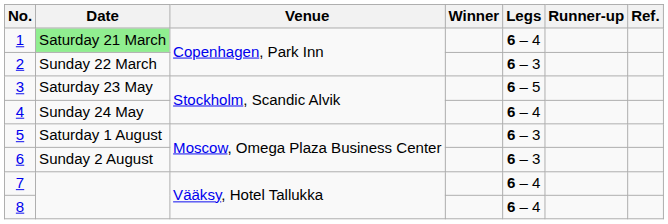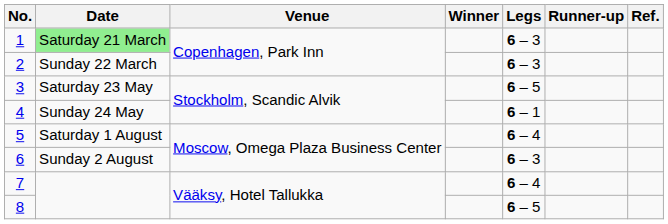1 | Legs: 6 – 4 -> 6 – 3
4 | Legs: 6 – 4 -> 6 – 1
5 | Legs: 6 – 3 -> 6 – 4
8 | Legs: 6 – 4 -> 6 – 5
